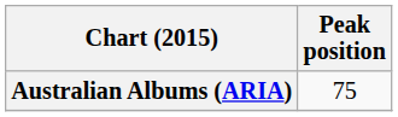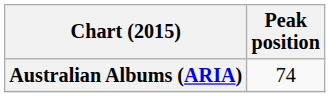Australian Albums (ARIA) | Peak position: 75 -> 74
